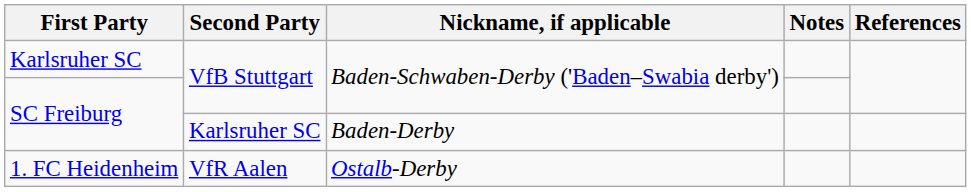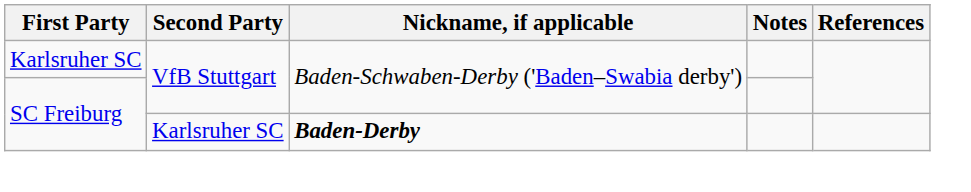SC Freiburg / Karlsruher SC | Nickname, if applicable: normal -> bold
- row: 1. FC Heidenheim | VfR Aalen | Ostalb-Derby
